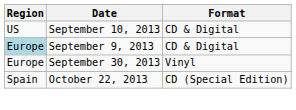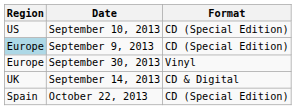September 10, 2013 | Format: CD & Digital -> CD (Special Edition)
September 9, 2013 | Format: CD & Digital -> CD (Special Edition)
+ row: UK | September 14, 2013 | CD & Digital
